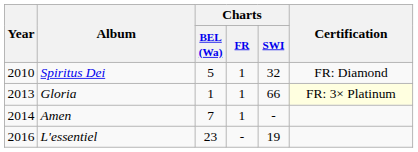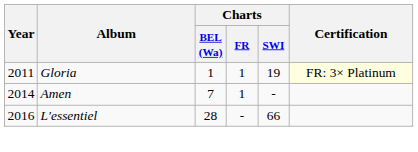- row: 2010 | Spiritus Dei | 5 | 1 | 32 | FR: Diamond
Gloria | Year: 2013 -> 2011
Gloria | Charts / SWI: 66 -> 19
L'essentiel | Charts / BEL (Wa): 23 -> 28
L'essentiel | Charts / SWI: 19 -> 66
